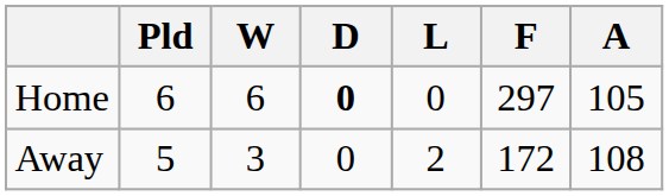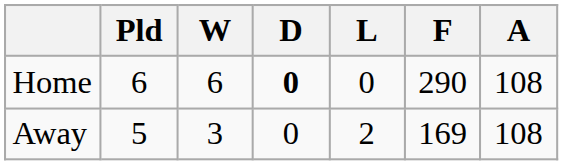Home | F: 297 -> 290
Home | A: 105 -> 108
Away | F: 172 -> 169
